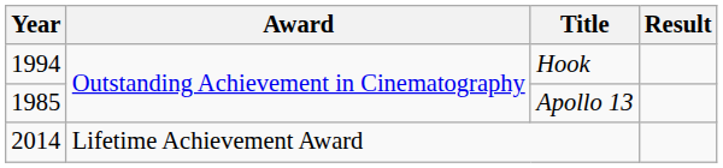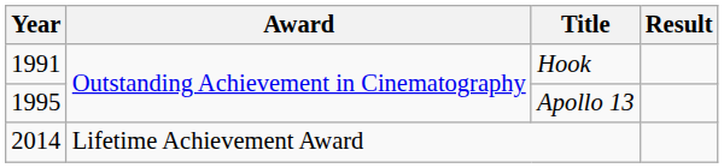Hook | Year: 1994 -> 1991
Apollo 13 | Year: 1985 -> 1995
